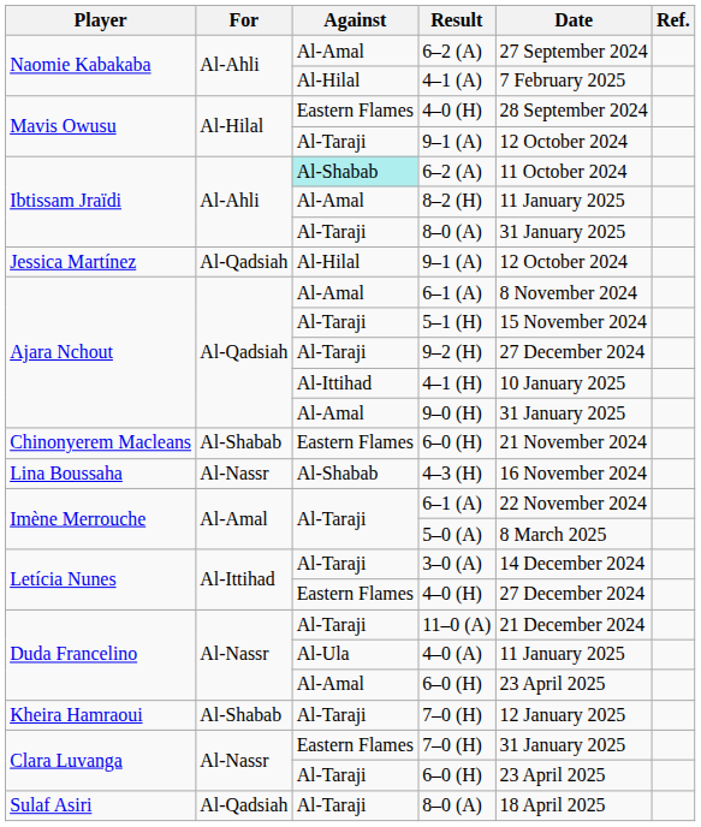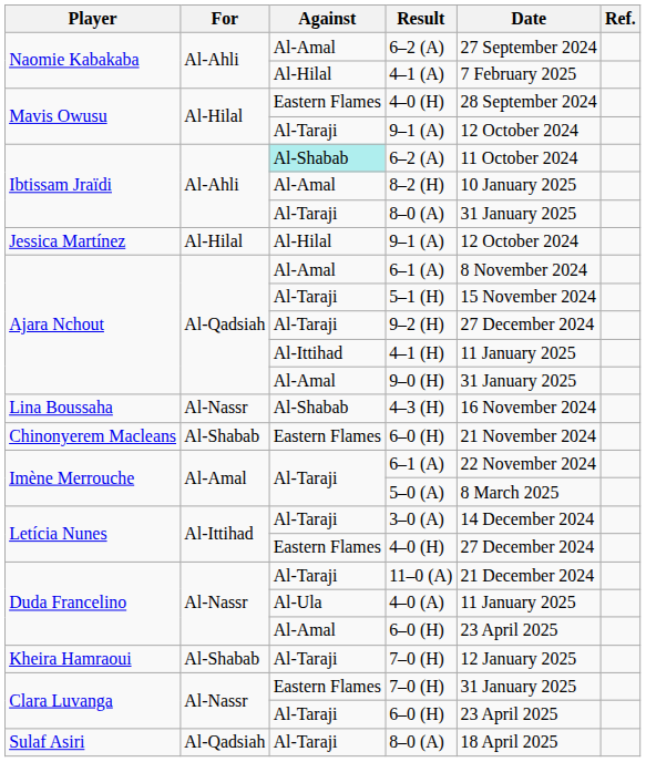8–2 (H) | Date: 11 January 2025 -> 10 January 2025
Jessica Martínez / 9–1 (A) | For: Al-Qadsiah -> Al-Hilal
4–1 (H) | Date: 10 January 2025 -> 11 January 2025
rows swapped: 4–3 (H) <-> Chinonyerem Macleans / 6–0 (H)
